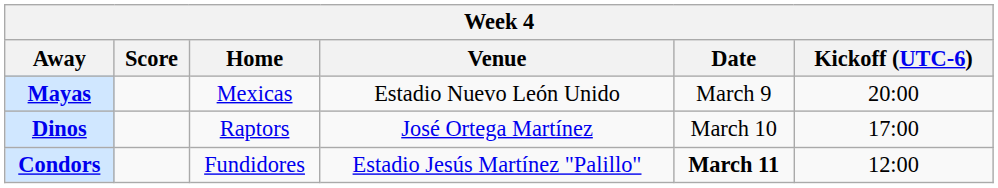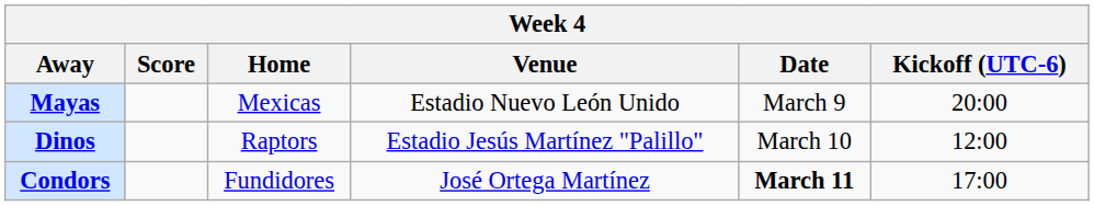Dinos | Venue: José Ortega Martínez -> Estadio Jesús Martínez "Palillo"
Dinos | Kickoff (UTC-6): 17:00 -> 12:00
Condors | Venue: Estadio Jesús Martínez "Palillo" -> José Ortega Martínez
Condors | Kickoff (UTC-6): 12:00 -> 17:00
